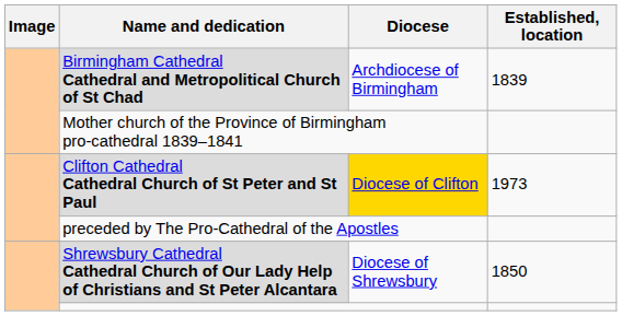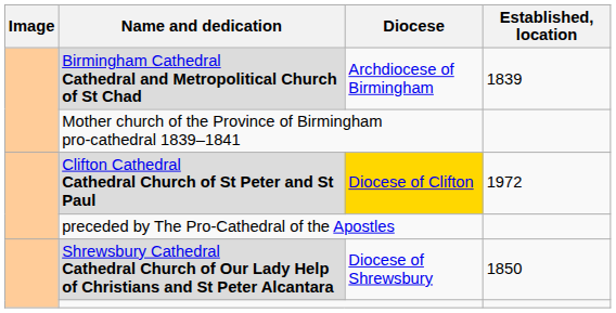Clifton Cathedral Cathedral Church of St Peter and St Paul | Established, location: 1973 -> 1972
